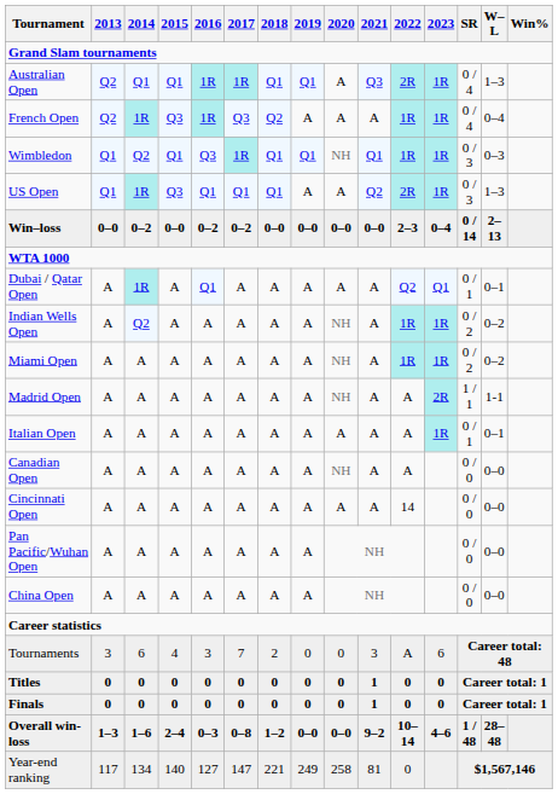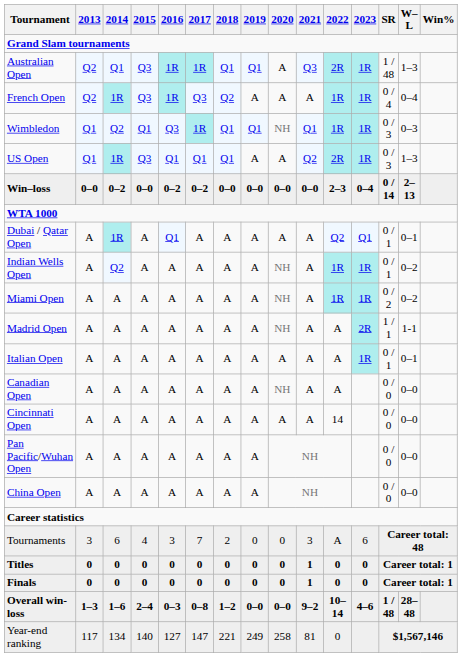Australian Open | 2015: Q1 -> Q3
Australian Open | SR: 0 / 4 -> 1 / 48
Indian Wells Open | SR: 0 / 2 -> 0 / 1
